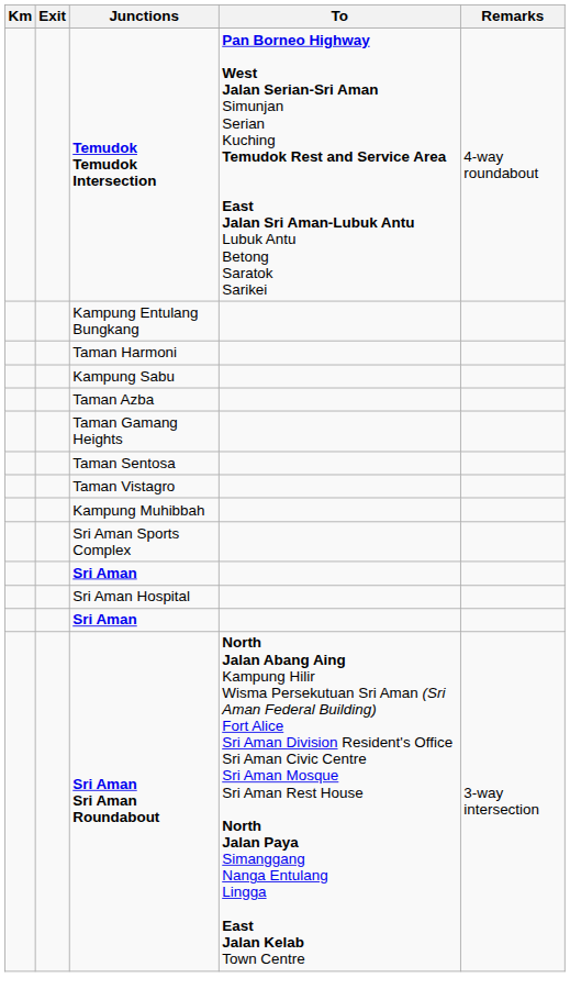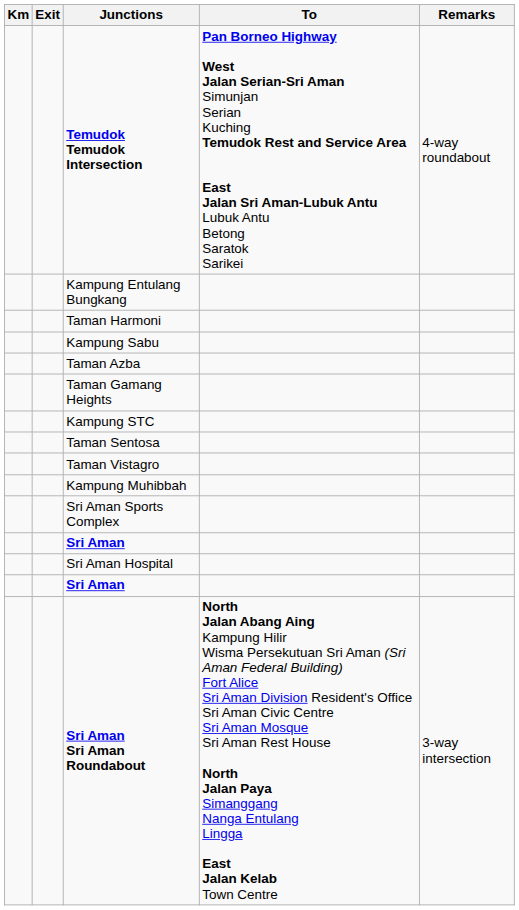+ row: Kampung STC
